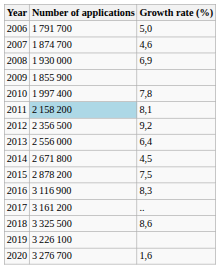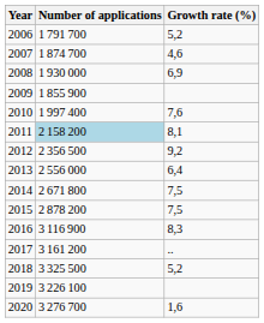2006 | Growth rate (%): 5,0 -> 5,2
2010 | Growth rate (%): 7,8 -> 7,6
2014 | Growth rate (%): 4,5 -> 7,5
2018 | Growth rate (%): 8,6 -> 5,2
